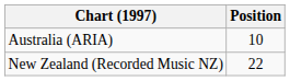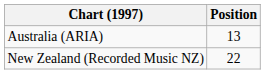Australia (ARIA) | Position: 10 -> 13
